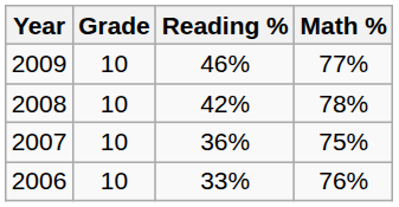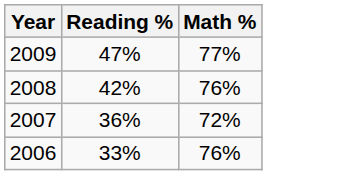- column: Grade | 10 | 10 | 10 | 10
2009 | Reading %: 46% -> 47%
2008 | Math %: 78% -> 76%
2007 | Math %: 75% -> 72%
